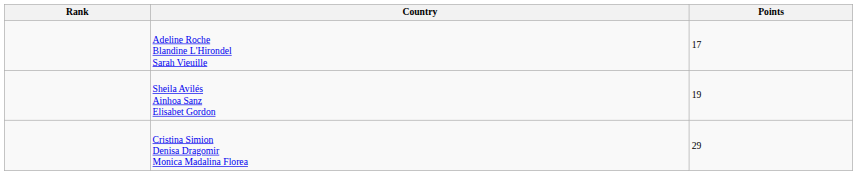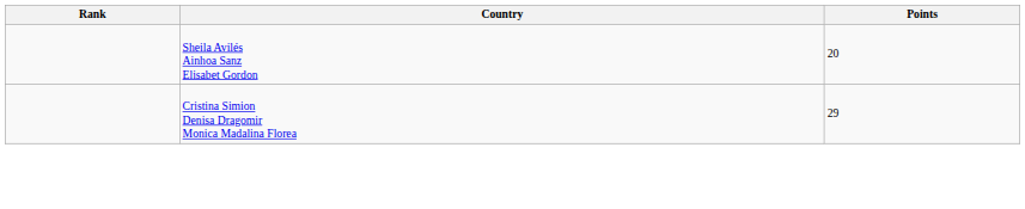- row: Adeline Roche Blandine L'Hirondel Sarah Vieuille | 17
Sheila Avilés Ainhoa Sanz Elisabet Gordon | Points: 19 -> 20
